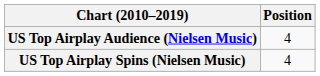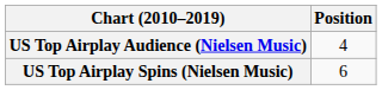US Top Airplay Spins (Nielsen Music) | Position: 4 -> 6
